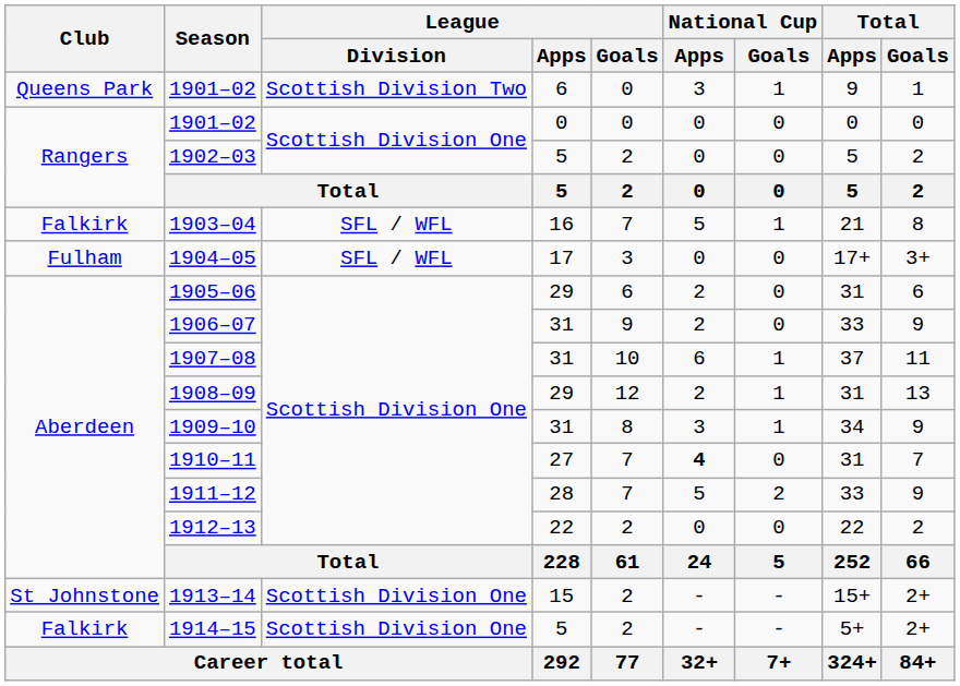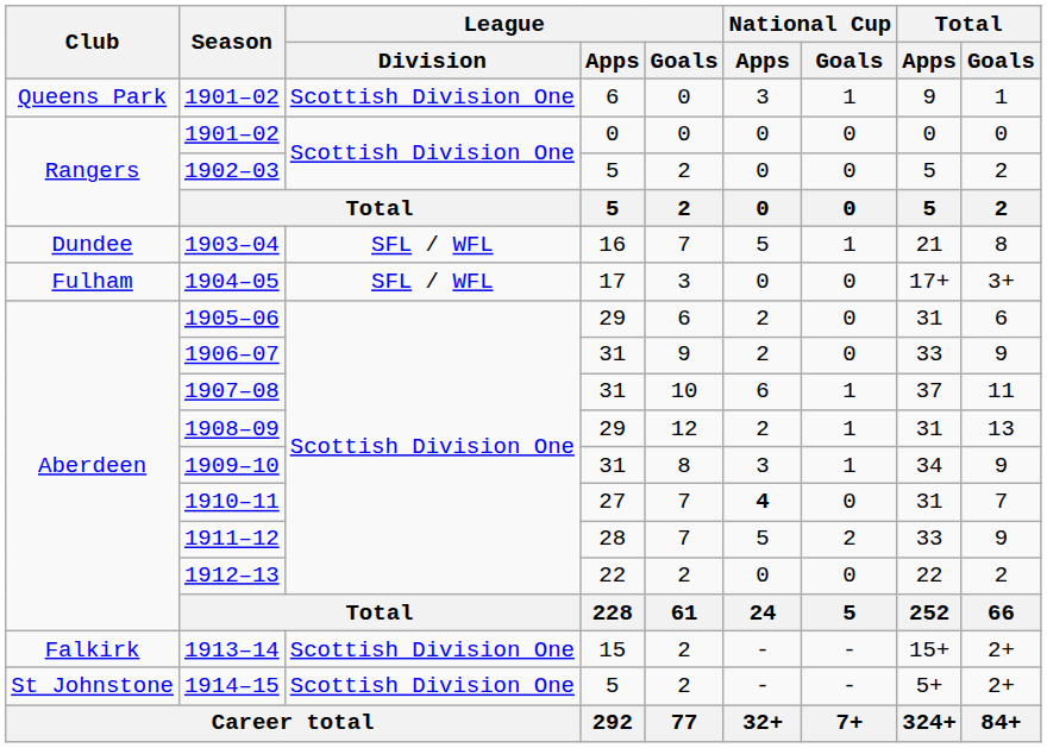1901–02 / 6 | League / Division: Scottish Division Two -> Scottish Division One
1903–04 | Club: Falkirk -> Dundee
1913–14 | Club: St Johnstone -> Falkirk
1914–15 | Club: Falkirk -> St Johnstone
